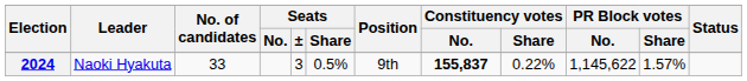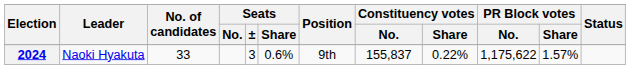2024 | Seats / Share: 0.5% -> 0.6%
2024 | Constituency votes / No.: bold -> normal
2024 | PR Block votes / No.: 1,145,622 -> 1,175,622
